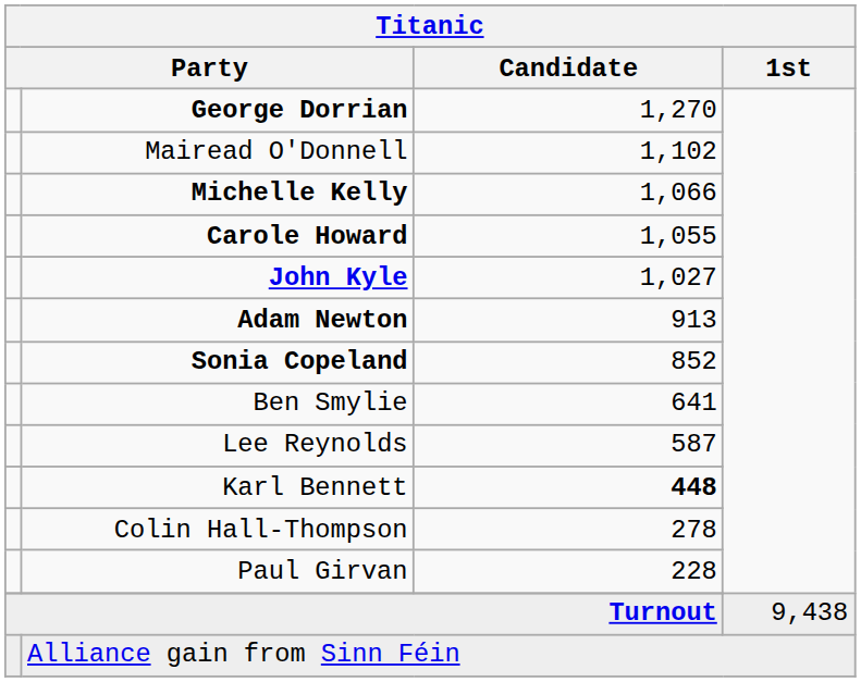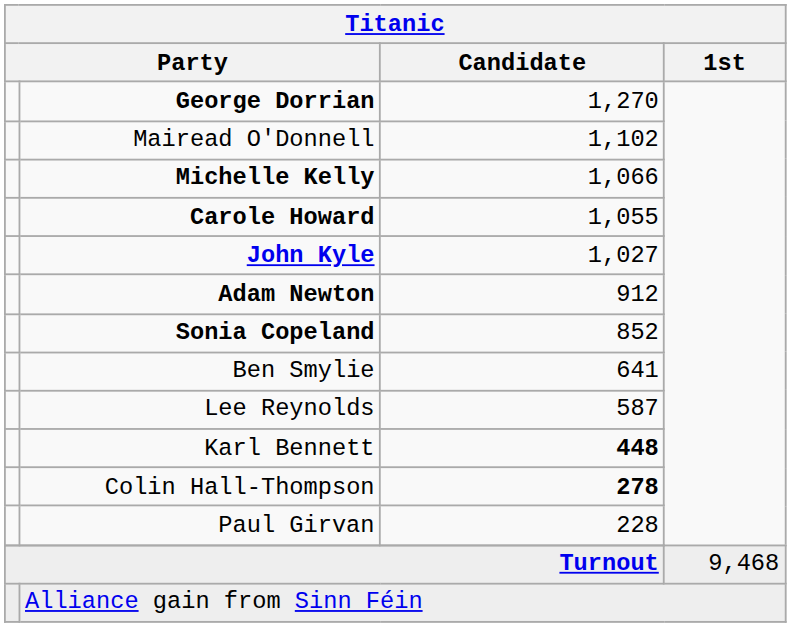Adam Newton | Titanic / Candidate: 913 -> 912
Colin Hall-Thompson | Titanic / Candidate: normal -> bold
Turnout | Titanic / 1st: 9,438 -> 9,468
